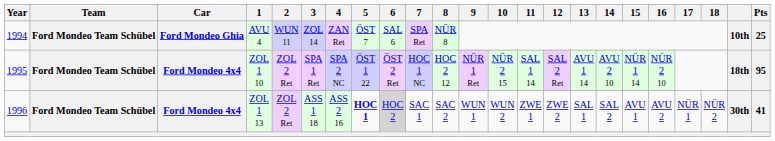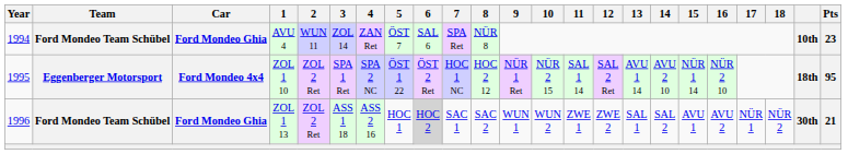AVU 4 | Pts: 25 -> 23
ZOL 1 10 | Team: Ford Mondeo Team Schübel -> Eggenberger Motorsport
ZOL 1 13 | Car: Ford Mondeo 4x4 -> Ford Mondeo Ghia
ZOL 1 13 | 5: bold -> normal
ZOL 1 13 | Pts: 41 -> 21
